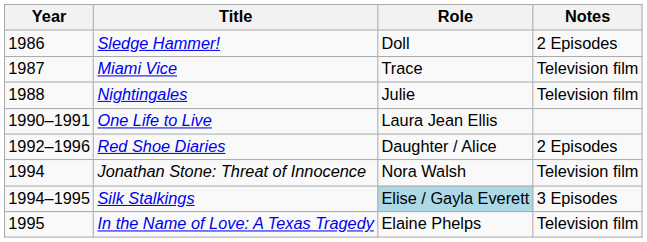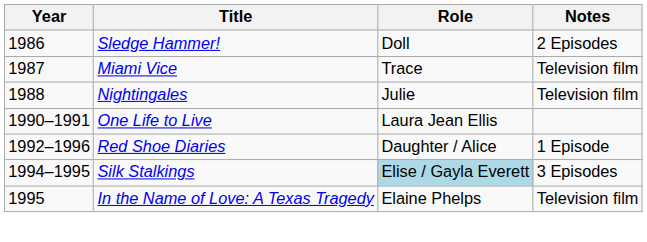Red Shoe Diaries | Notes: 2 Episodes -> 1 Episode
- row: 1994 | Jonathan Stone: Threat of Innocence | Nora Walsh | Television film
